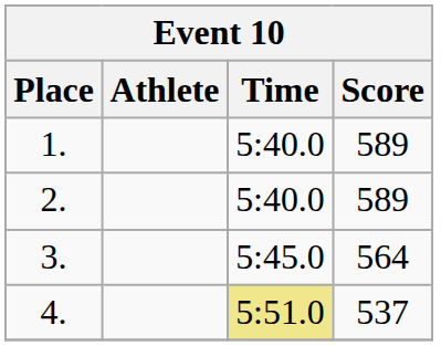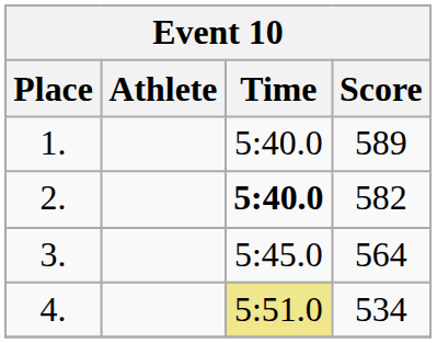2. | Time: normal -> bold
2. | Score: 589 -> 582
4. | Score: 537 -> 534
